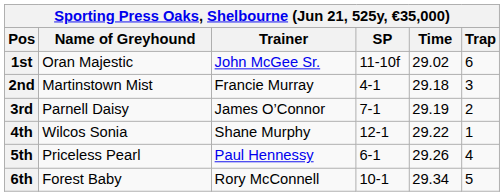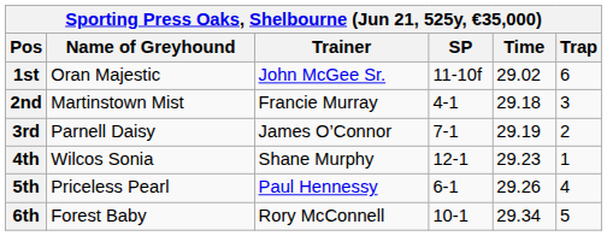4th | Time: 29.22 -> 29.23
